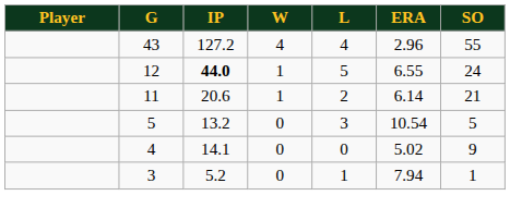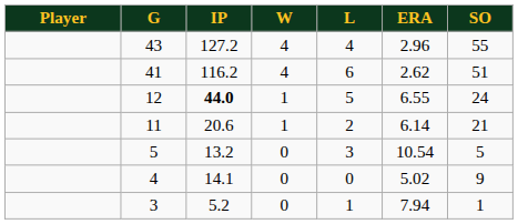+ row: 41 | 116.2 | 4 | 6 | 2.62 | 51
